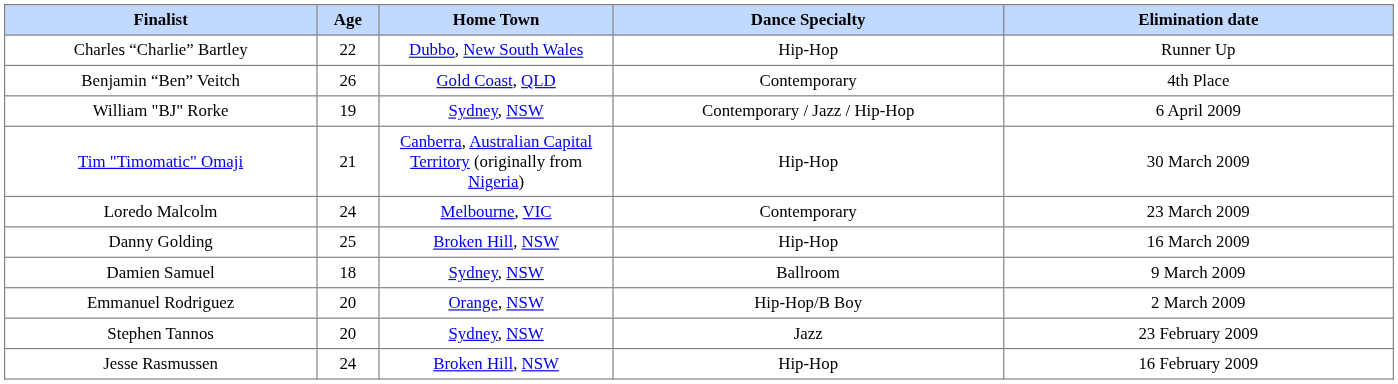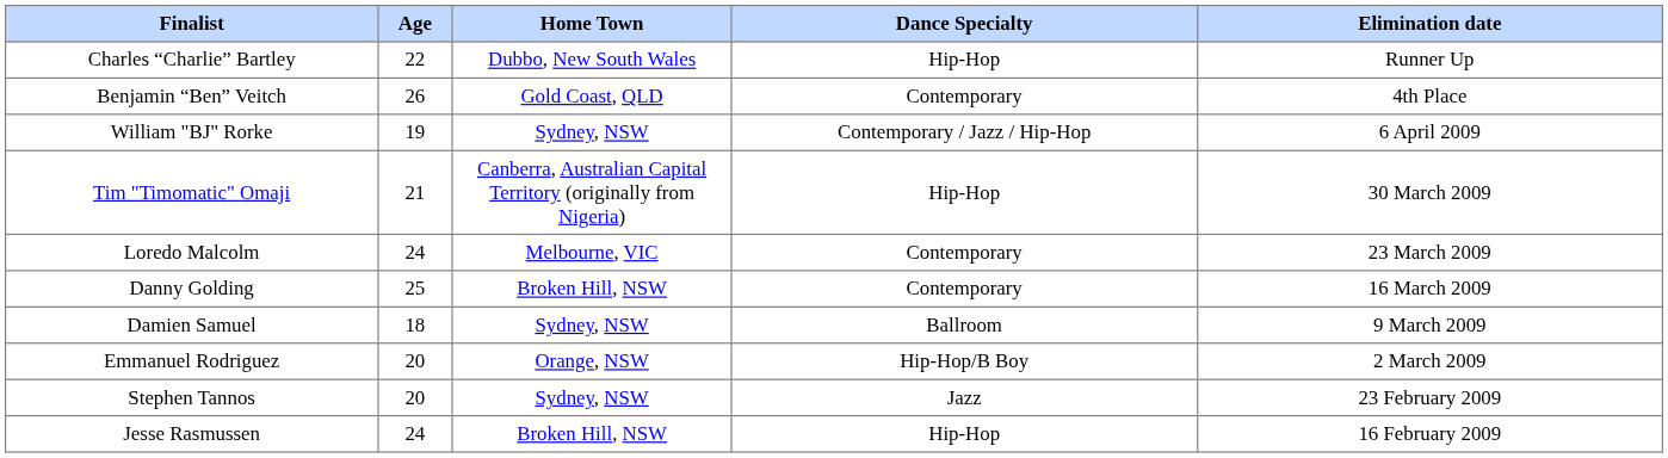Danny Golding | Dance Specialty: Hip-Hop -> Contemporary
